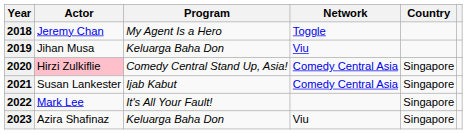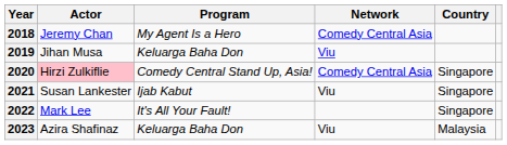2018 | Network: Toggle -> Comedy Central Asia
2021 | Network: Comedy Central Asia -> Viu
2023 | Country: Singapore -> Malaysia
